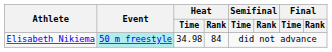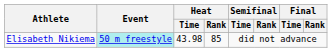Elisabeth Nikiema | Heat / Time: 34.98 -> 43.98
Elisabeth Nikiema | Heat / Rank: 84 -> 85
